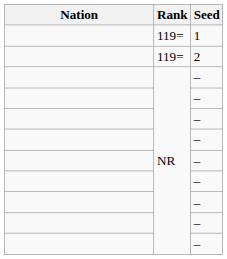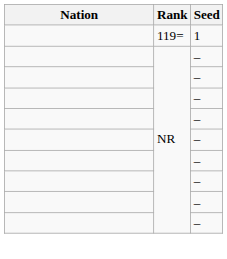- row: 119= | 2
